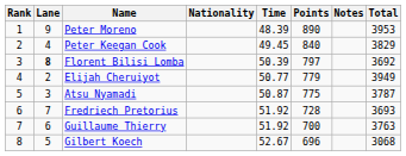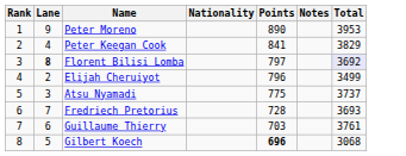- column: Time | 48.39 | 49.45 | 50.39 | 50.77 | 50.87 | 51.92 | 51.92 | 52.67
Peter Keegan Cook | Points: 840 -> 841
Florent Bilisi Lomba | Total: no background -> lavender background
Elijah Cheruiyot | Points: 779 -> 796
Elijah Cheruiyot | Total: 3949 -> 3499
Atsu Nyamadi | Total: 3787 -> 3737
Guillaume Thierry | Points: 700 -> 703
Guillaume Thierry | Total: 3763 -> 3761
Gilbert Koech | Points: normal -> bold
